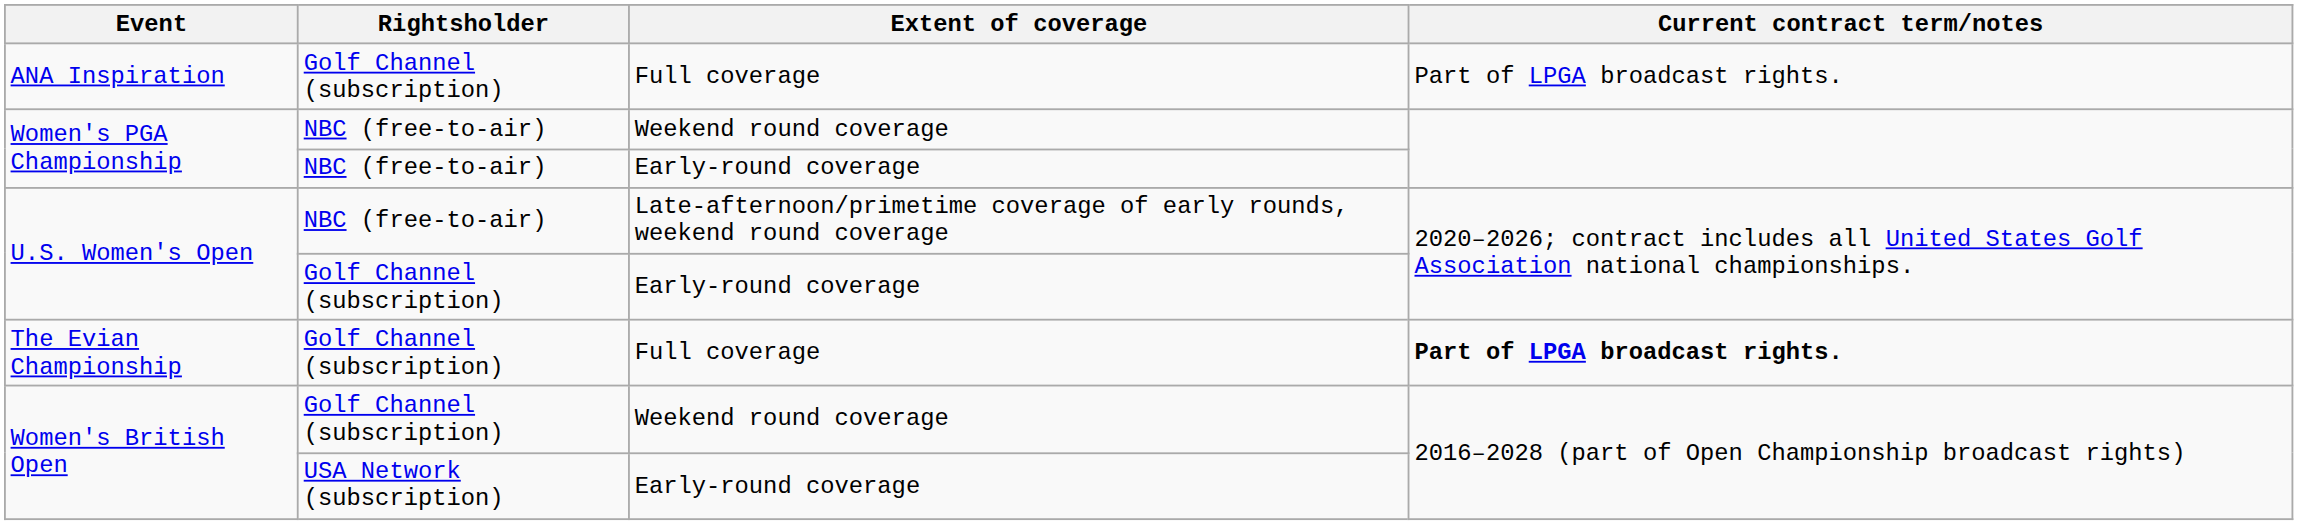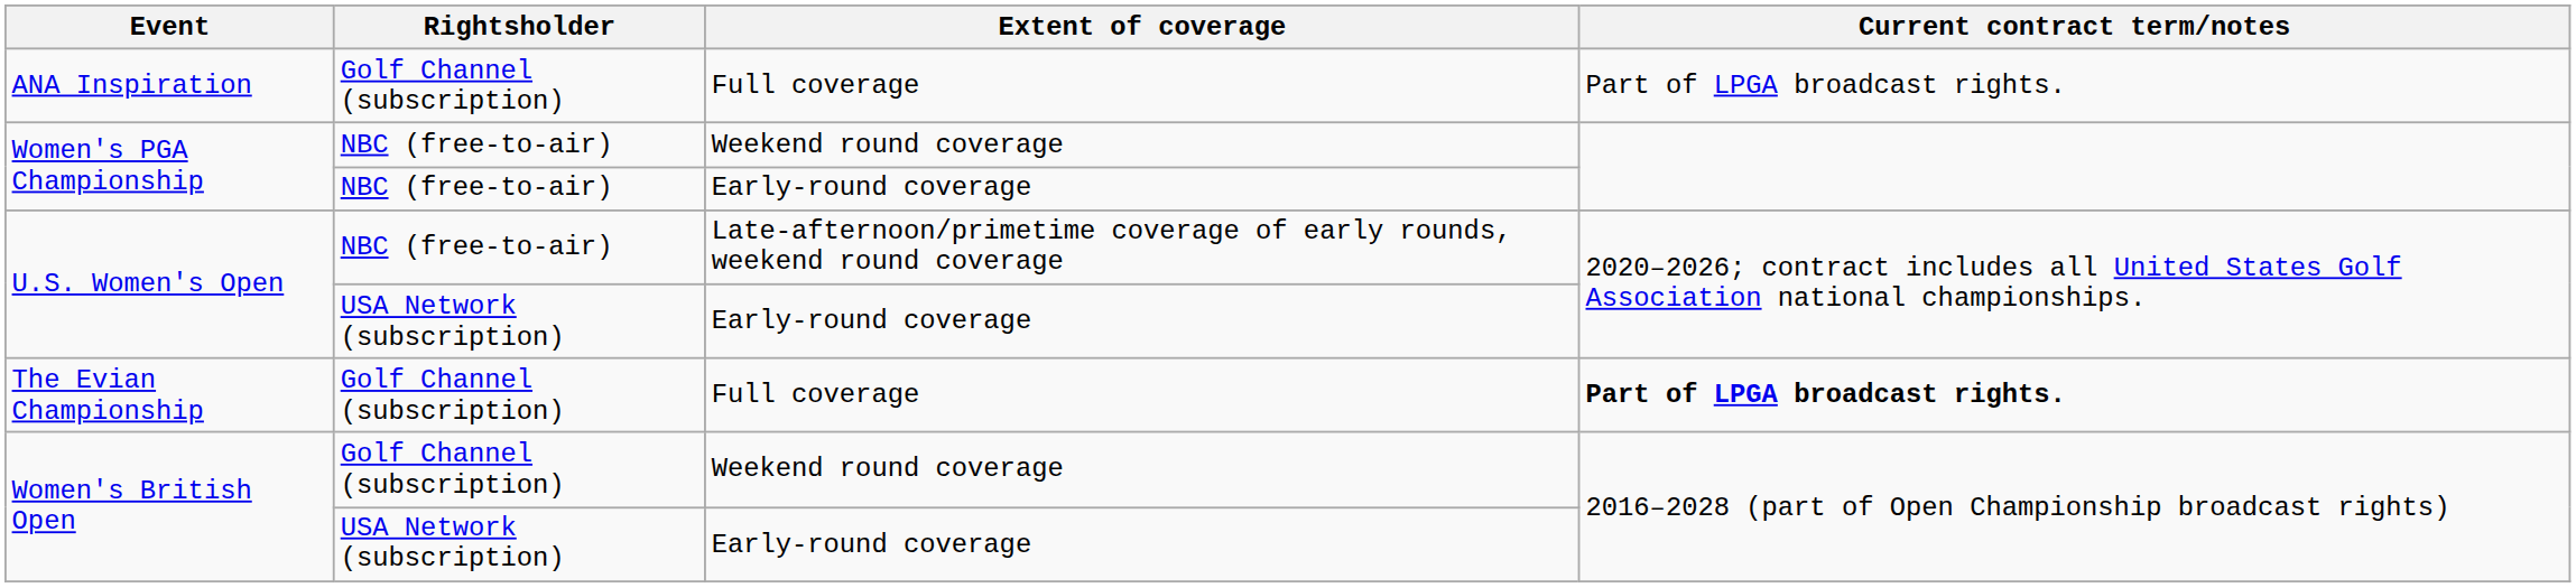U.S. Women's Open / Early-round coverage | Rightsholder: Golf Channel (subscription) -> USA Network (subscription)
